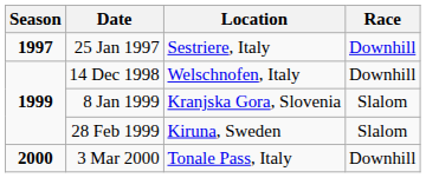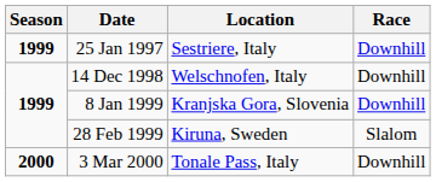25 Jan 1997 | Season: 1997 -> 1999
8 Jan 1999 | Race: Slalom -> Downhill
